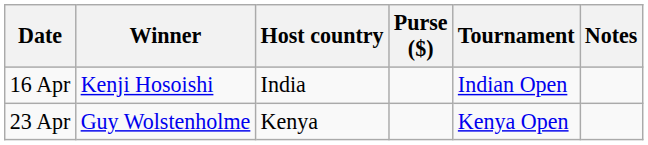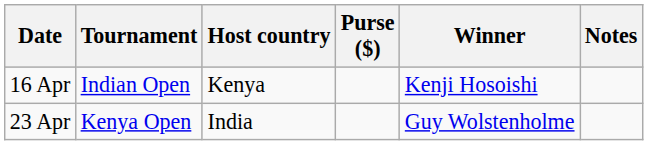columns swapped: Tournament <-> Winner
16 Apr | Host country: India -> Kenya
23 Apr | Host country: Kenya -> India
